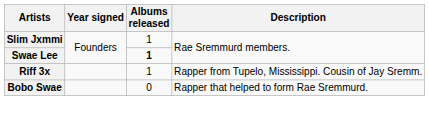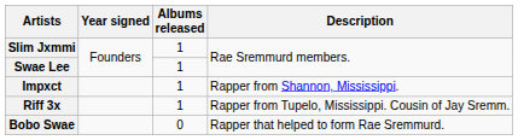Swae Lee | Albums released: bold -> normal
+ row: Impxct | 1 | Rapper from Shannon, Mississippi.
